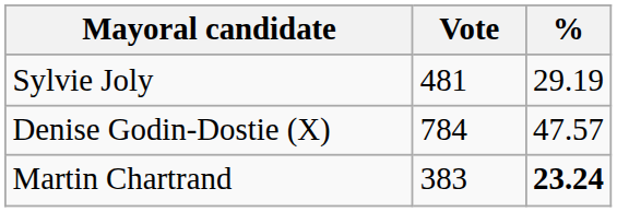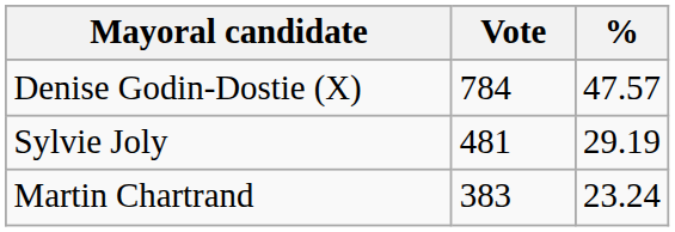rows swapped: Denise Godin-Dostie (X) <-> Sylvie Joly
Martin Chartrand | %: bold -> normal
